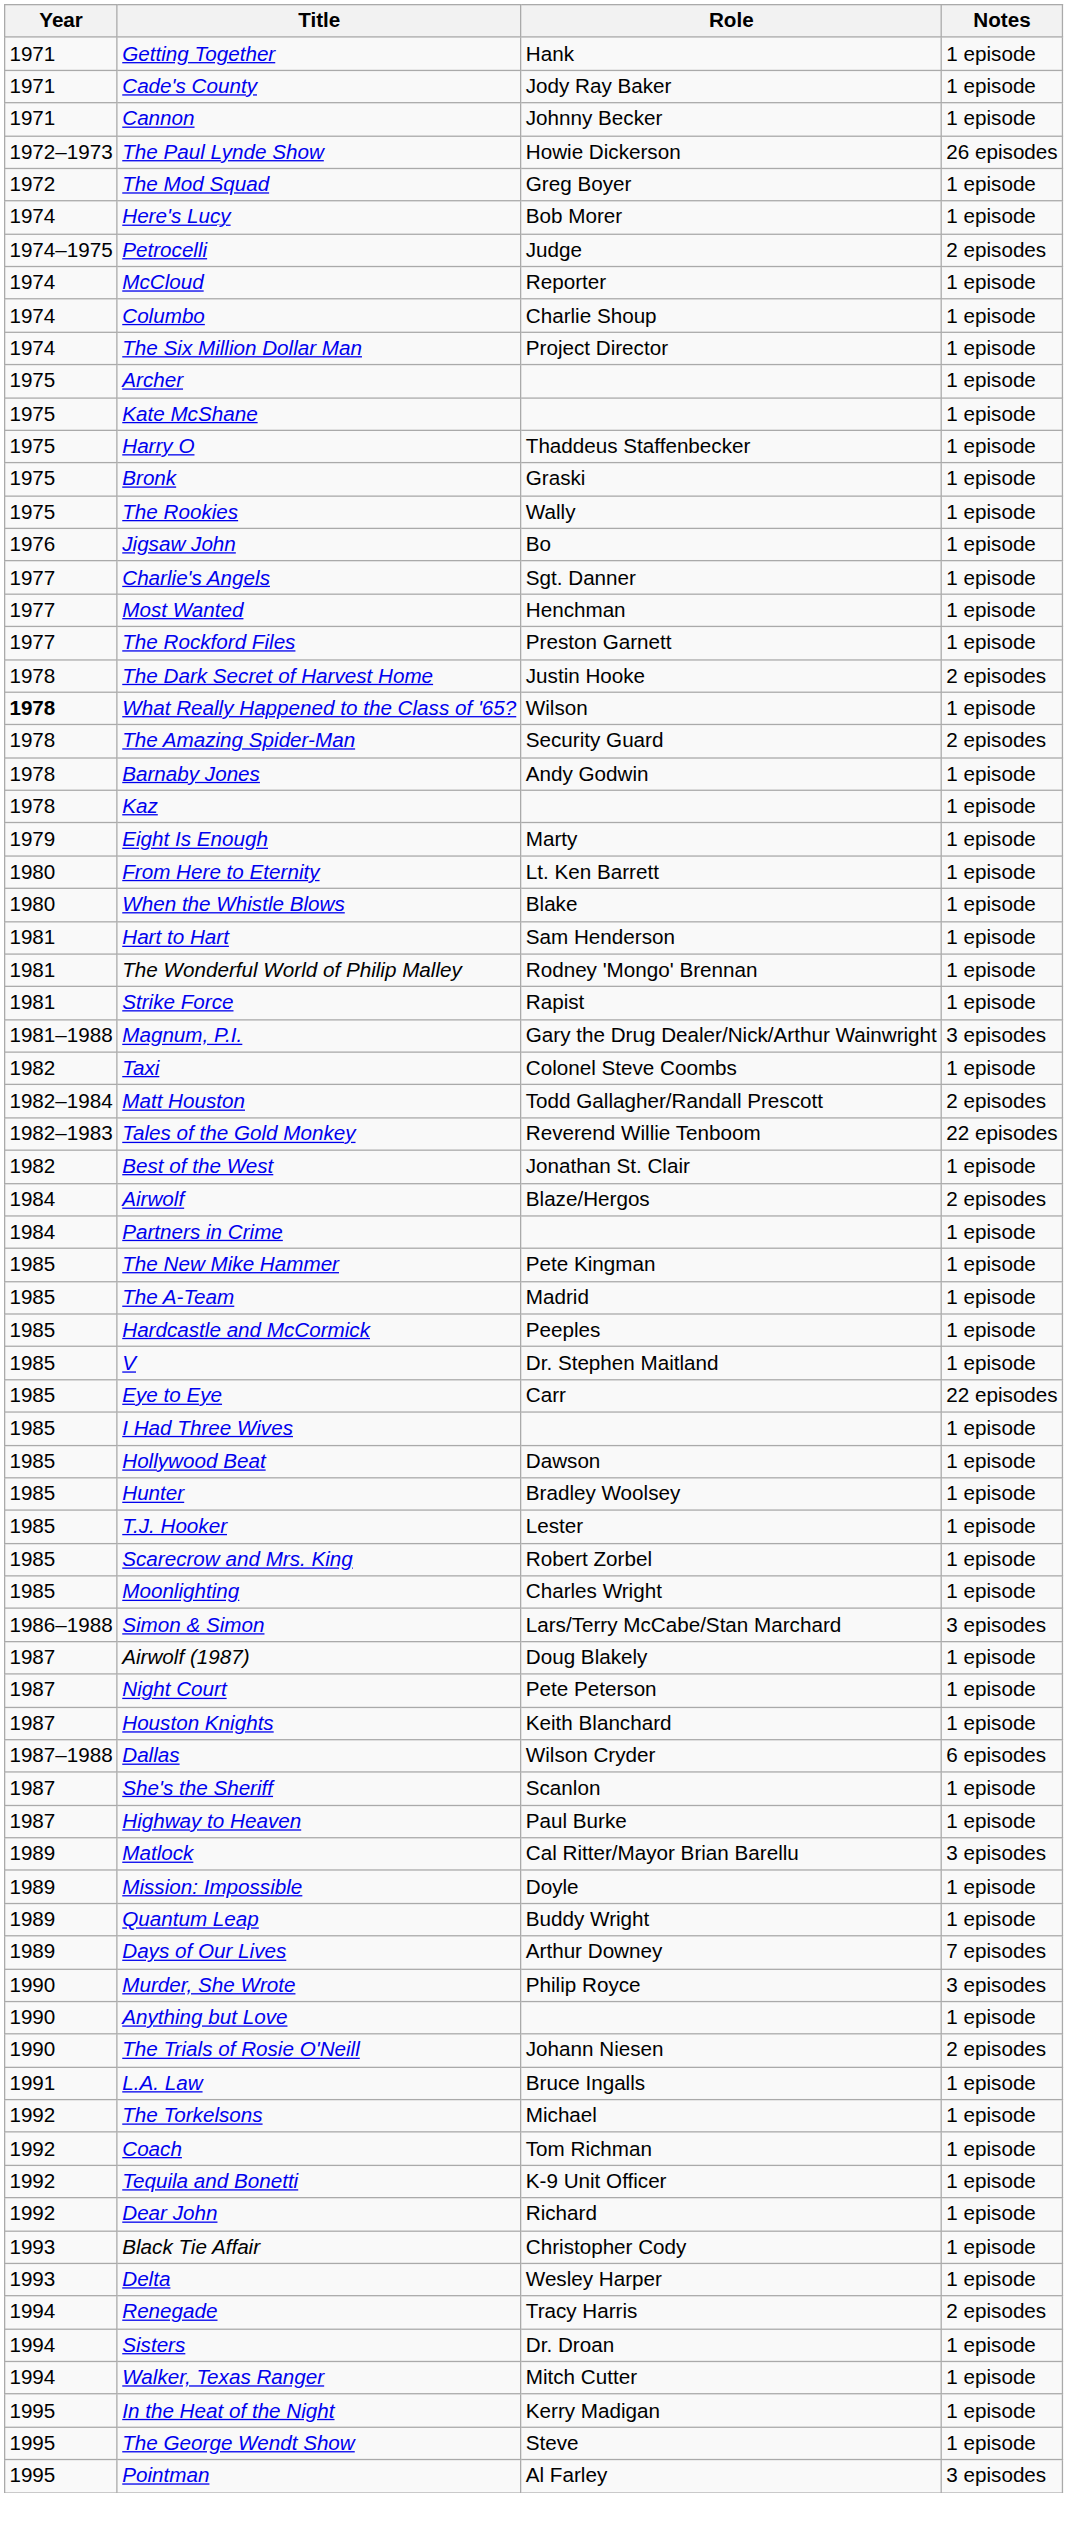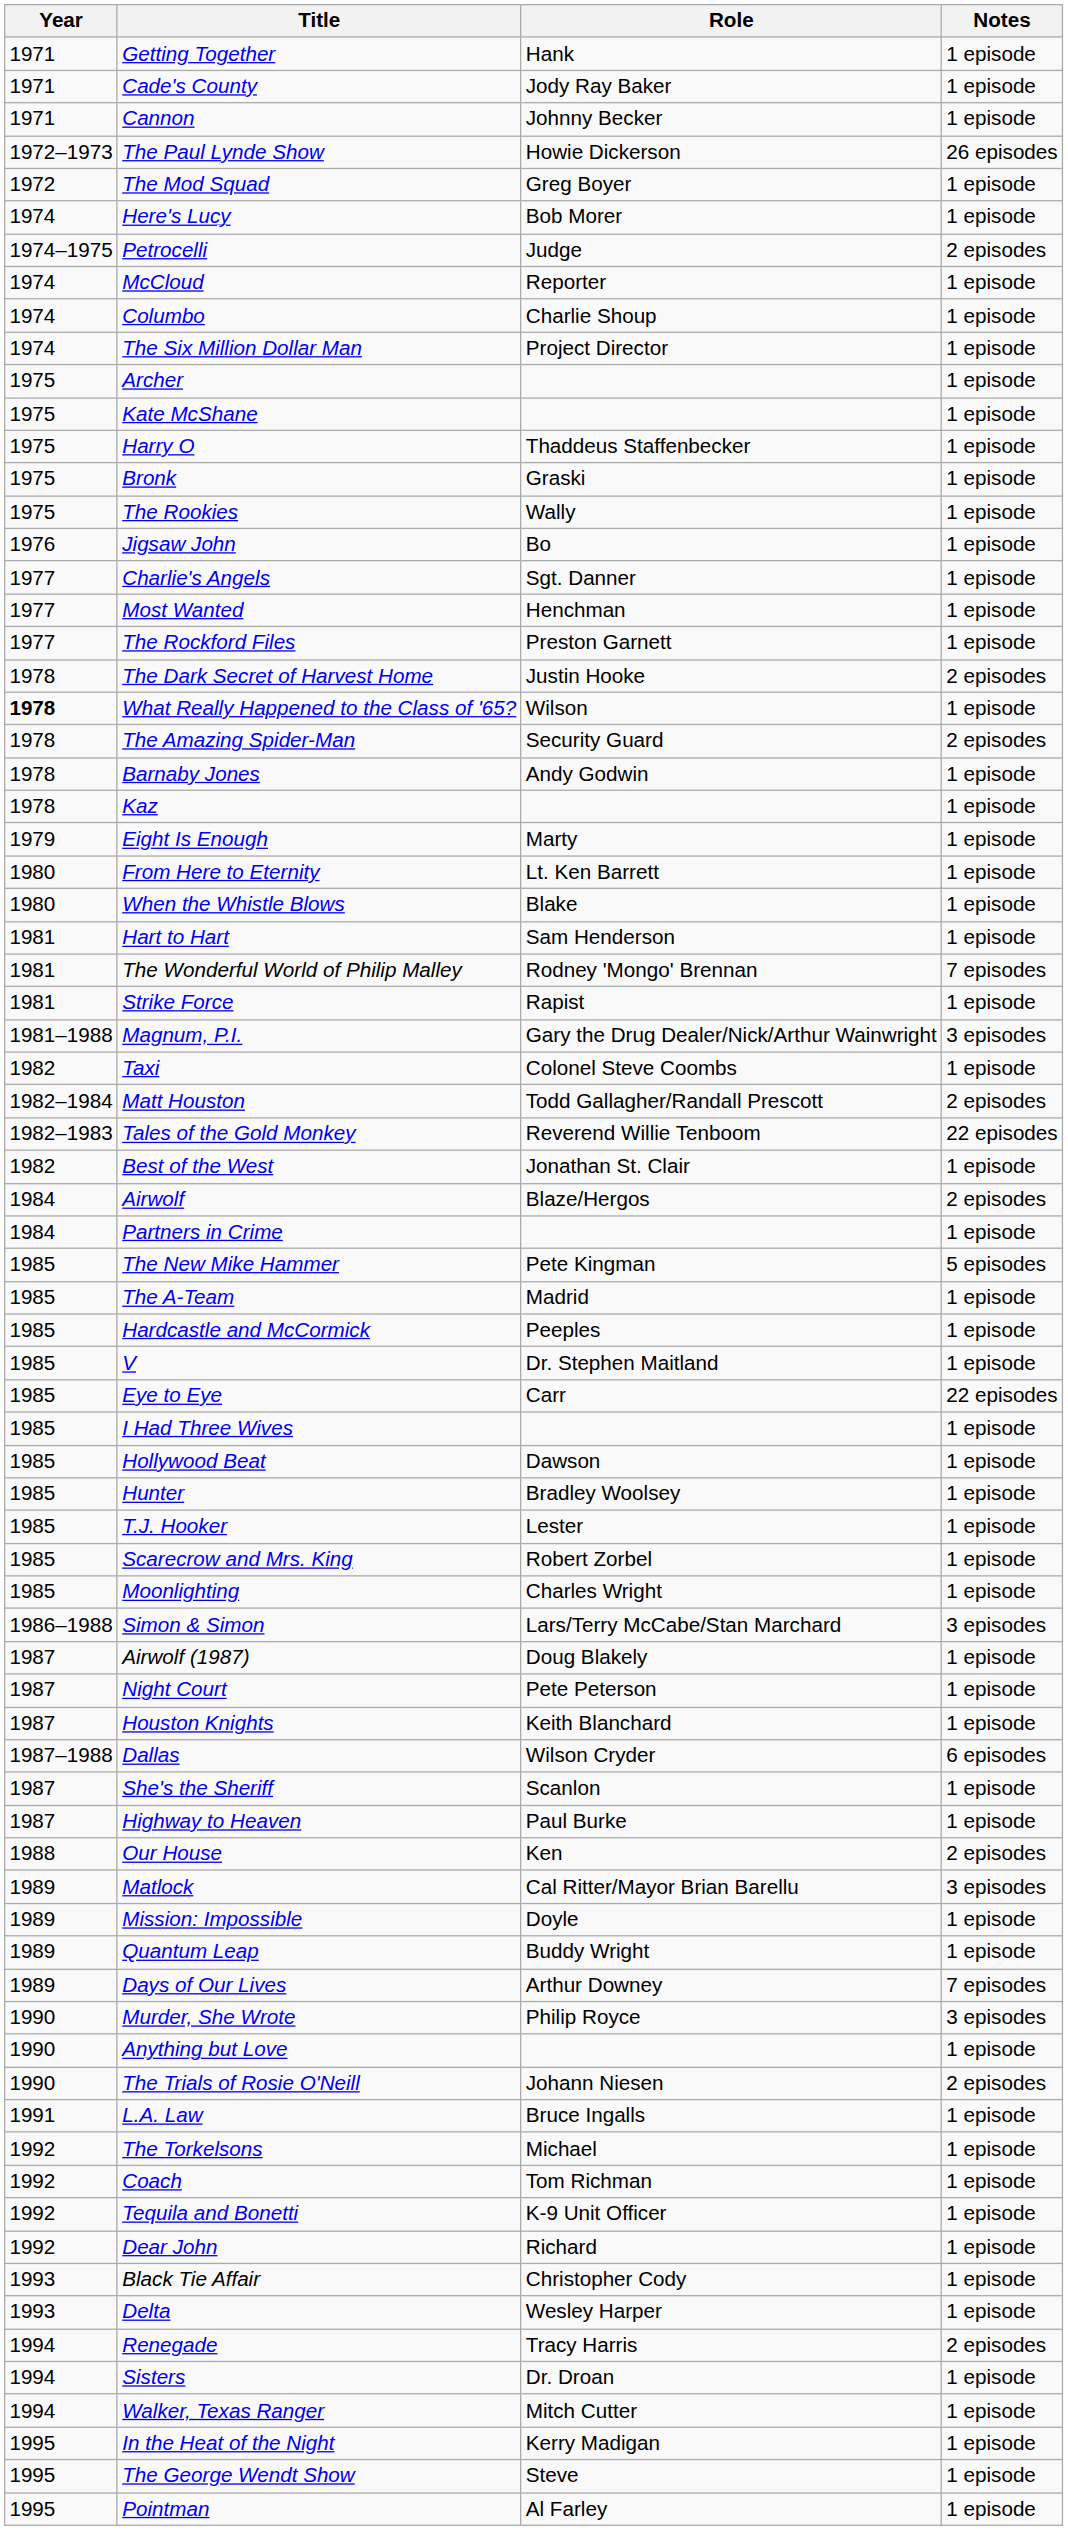The Wonderful World of Philip Malley | Notes: 1 episode -> 7 episodes
The New Mike Hammer | Notes: 1 episode -> 5 episodes
+ row: 1988 | Our House | Ken | 2 episodes
Pointman | Notes: 3 episodes -> 1 episode
